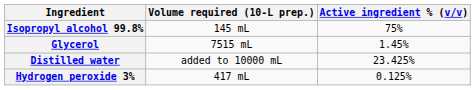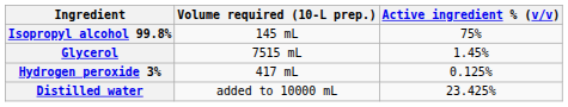rows swapped: Hydrogen peroxide 3% <-> Distilled water
